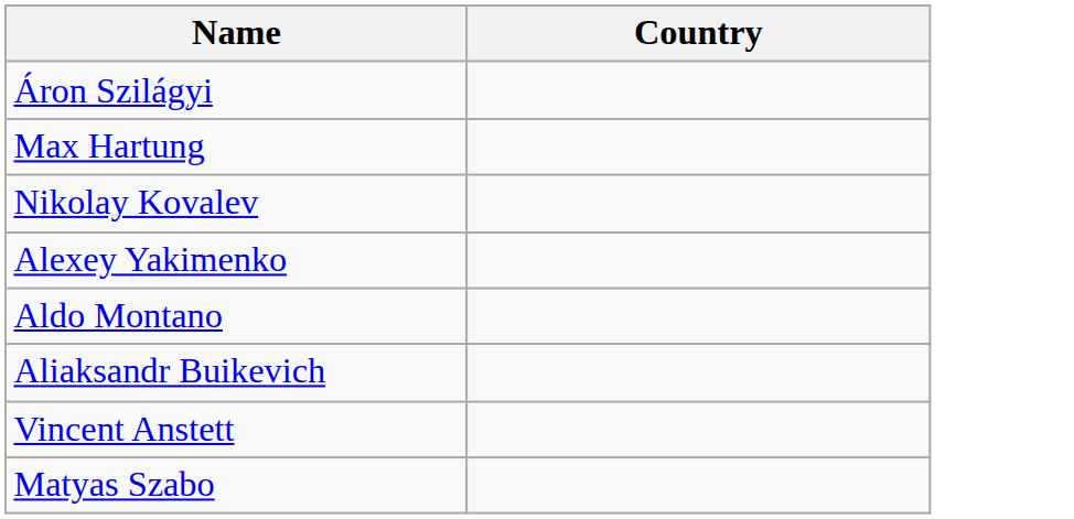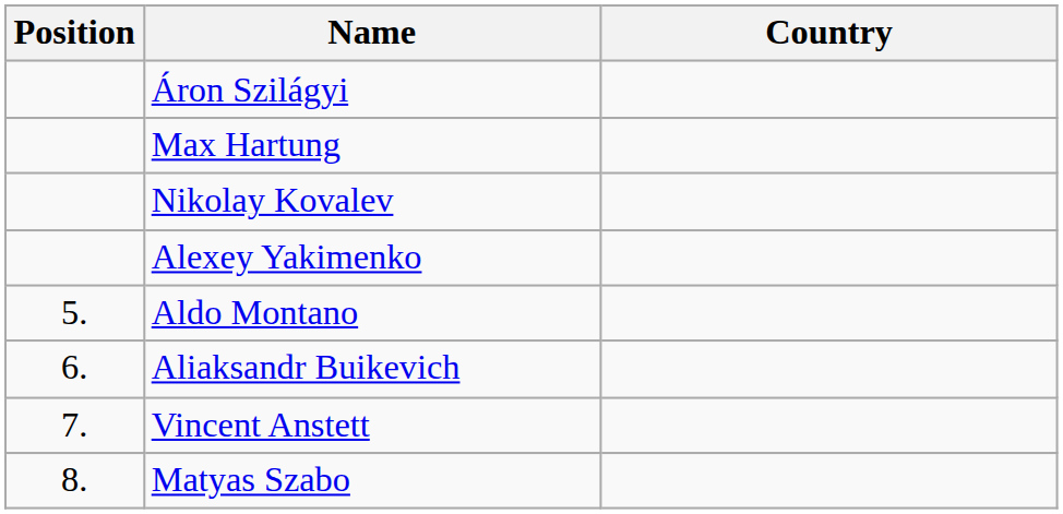+ column: Position | 5. | 6. | 7. | 8.
